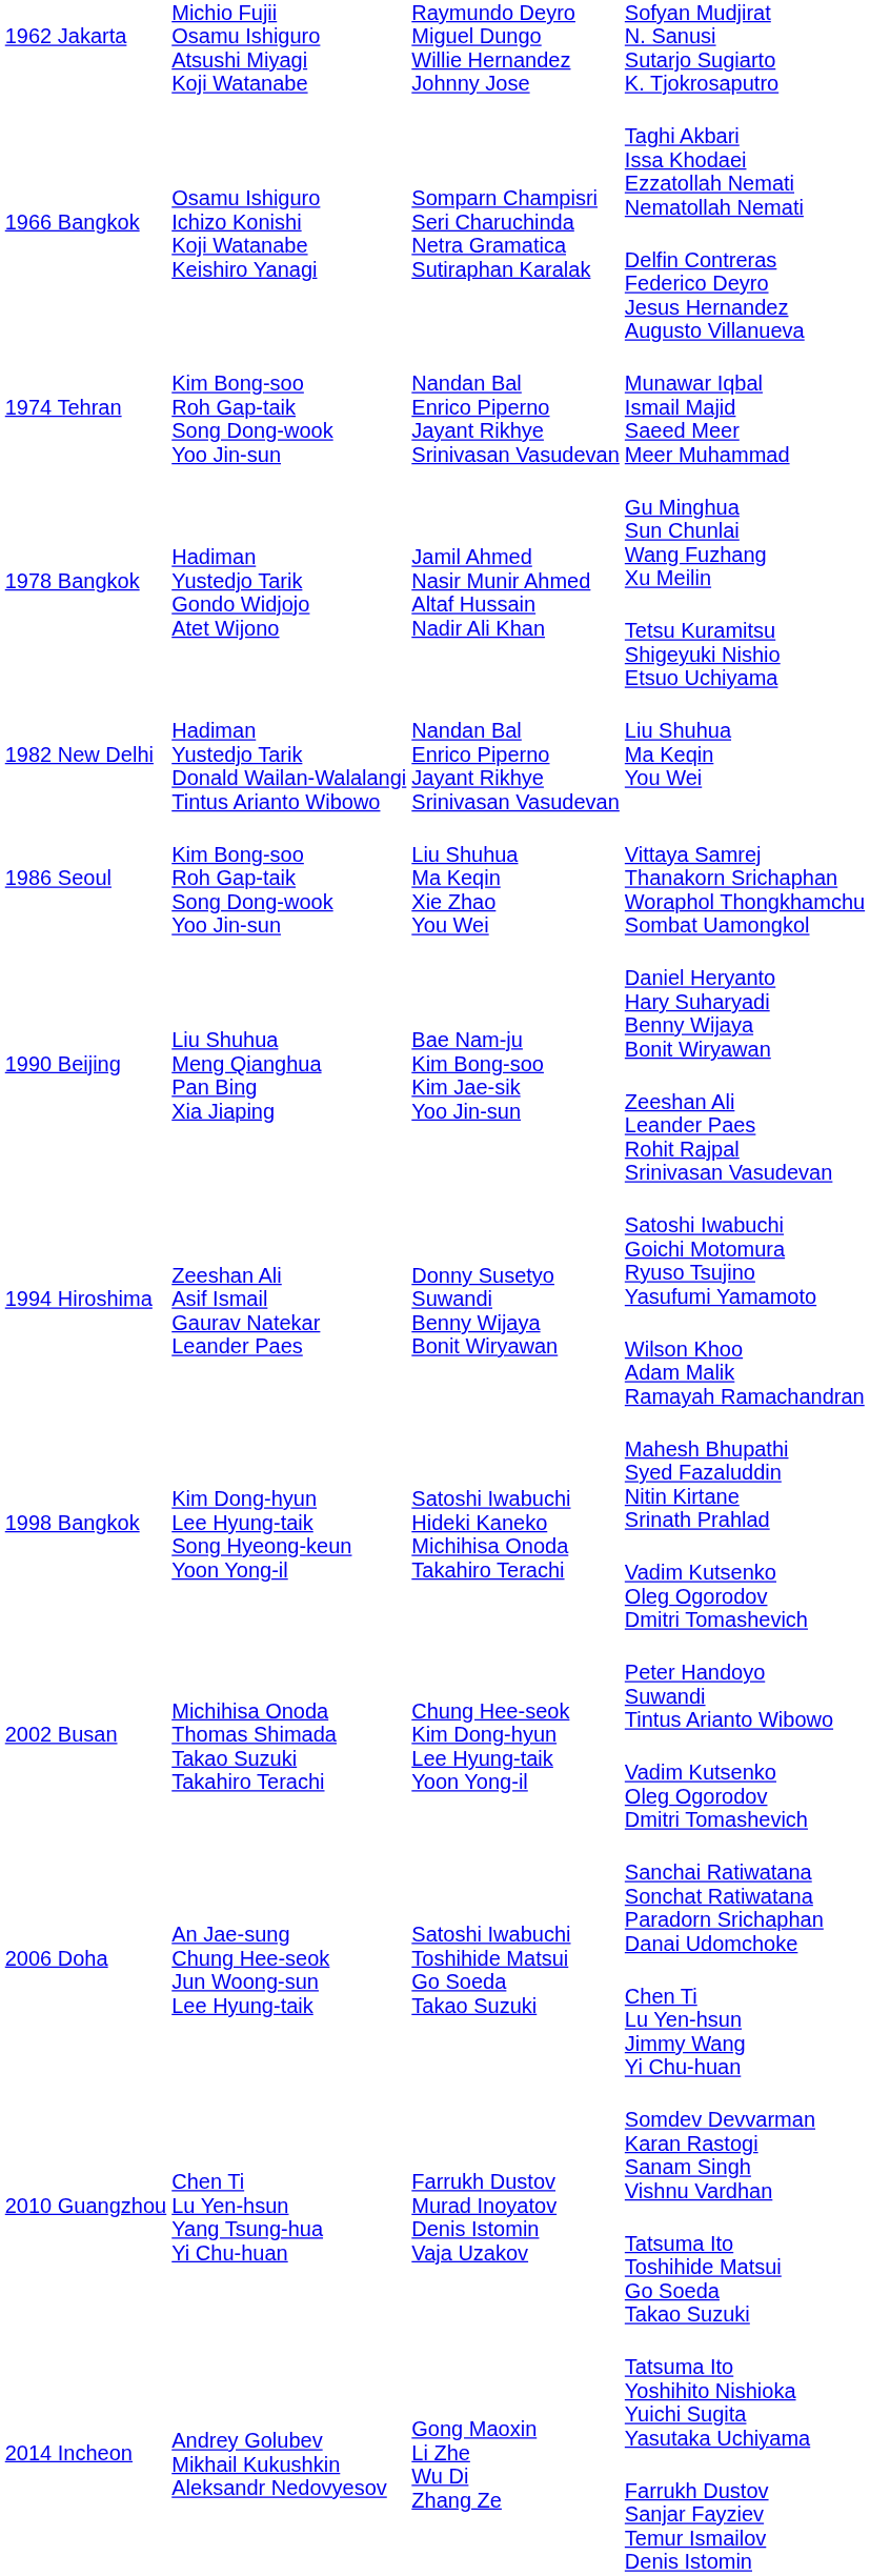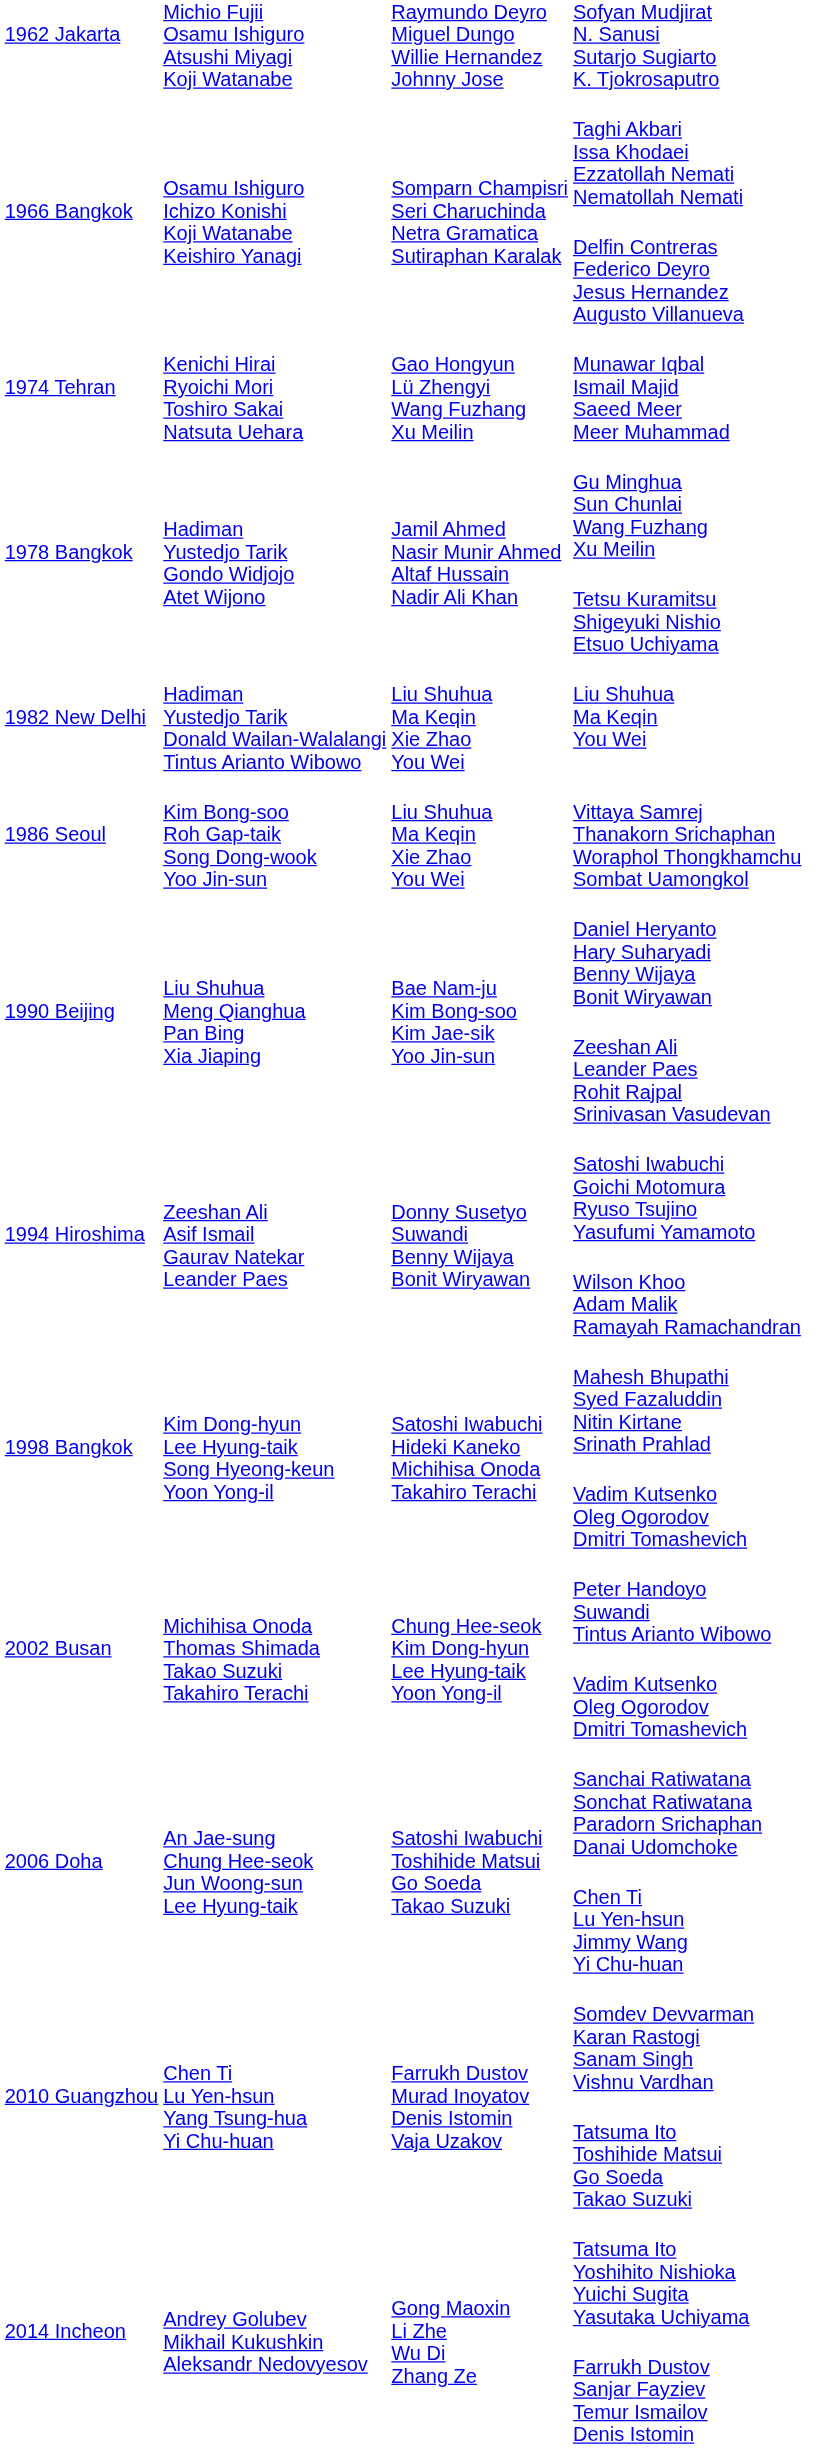Munawar Iqbal Ismail Majid Saeed Meer Meer Muhammad | column 2: Kim Bong-soo Roh Gap-taik Song Dong-wook Yoo Jin-sun -> Kenichi Hirai Ryoichi Mori Toshiro Sakai Natsuta Uehara
Munawar Iqbal Ismail Majid Saeed Meer Meer Muhammad | column 3: Nandan Bal Enrico Piperno Jayant Rikhye Srinivasan Vasudevan -> Gao Hongyun Lü Zhengyi Wang Fuzhang Xu Meilin
Liu Shuhua Ma Keqin You Wei | column 3: Nandan Bal Enrico Piperno Jayant Rikhye Srinivasan Vasudevan -> Liu Shuhua Ma Keqin Xie Zhao You Wei
